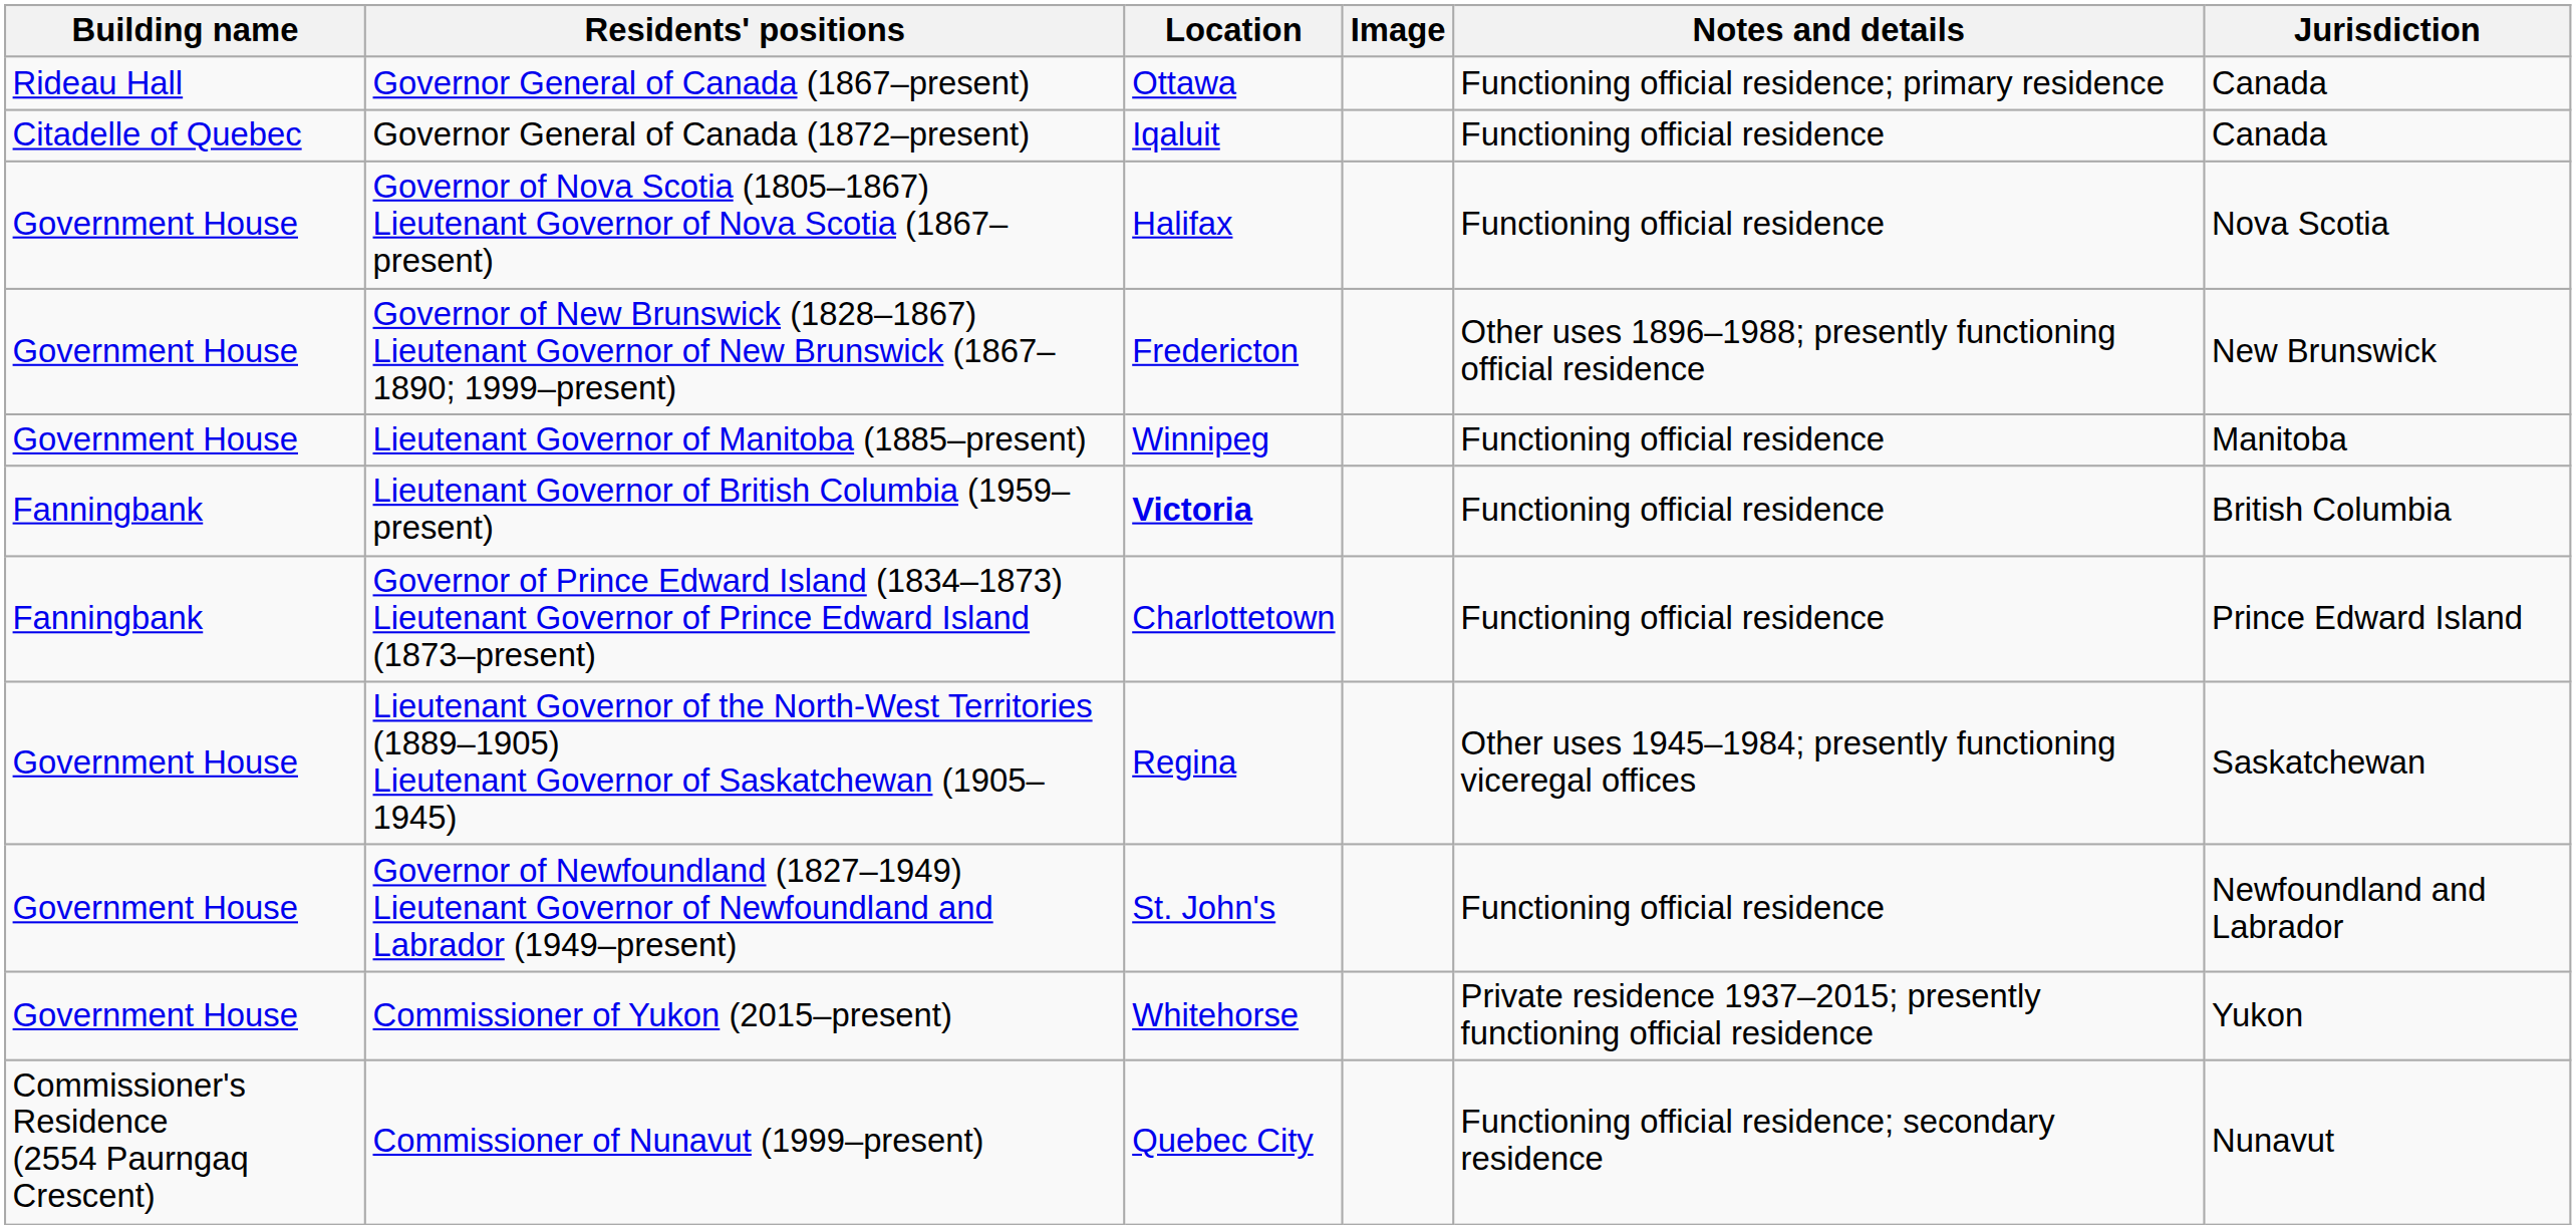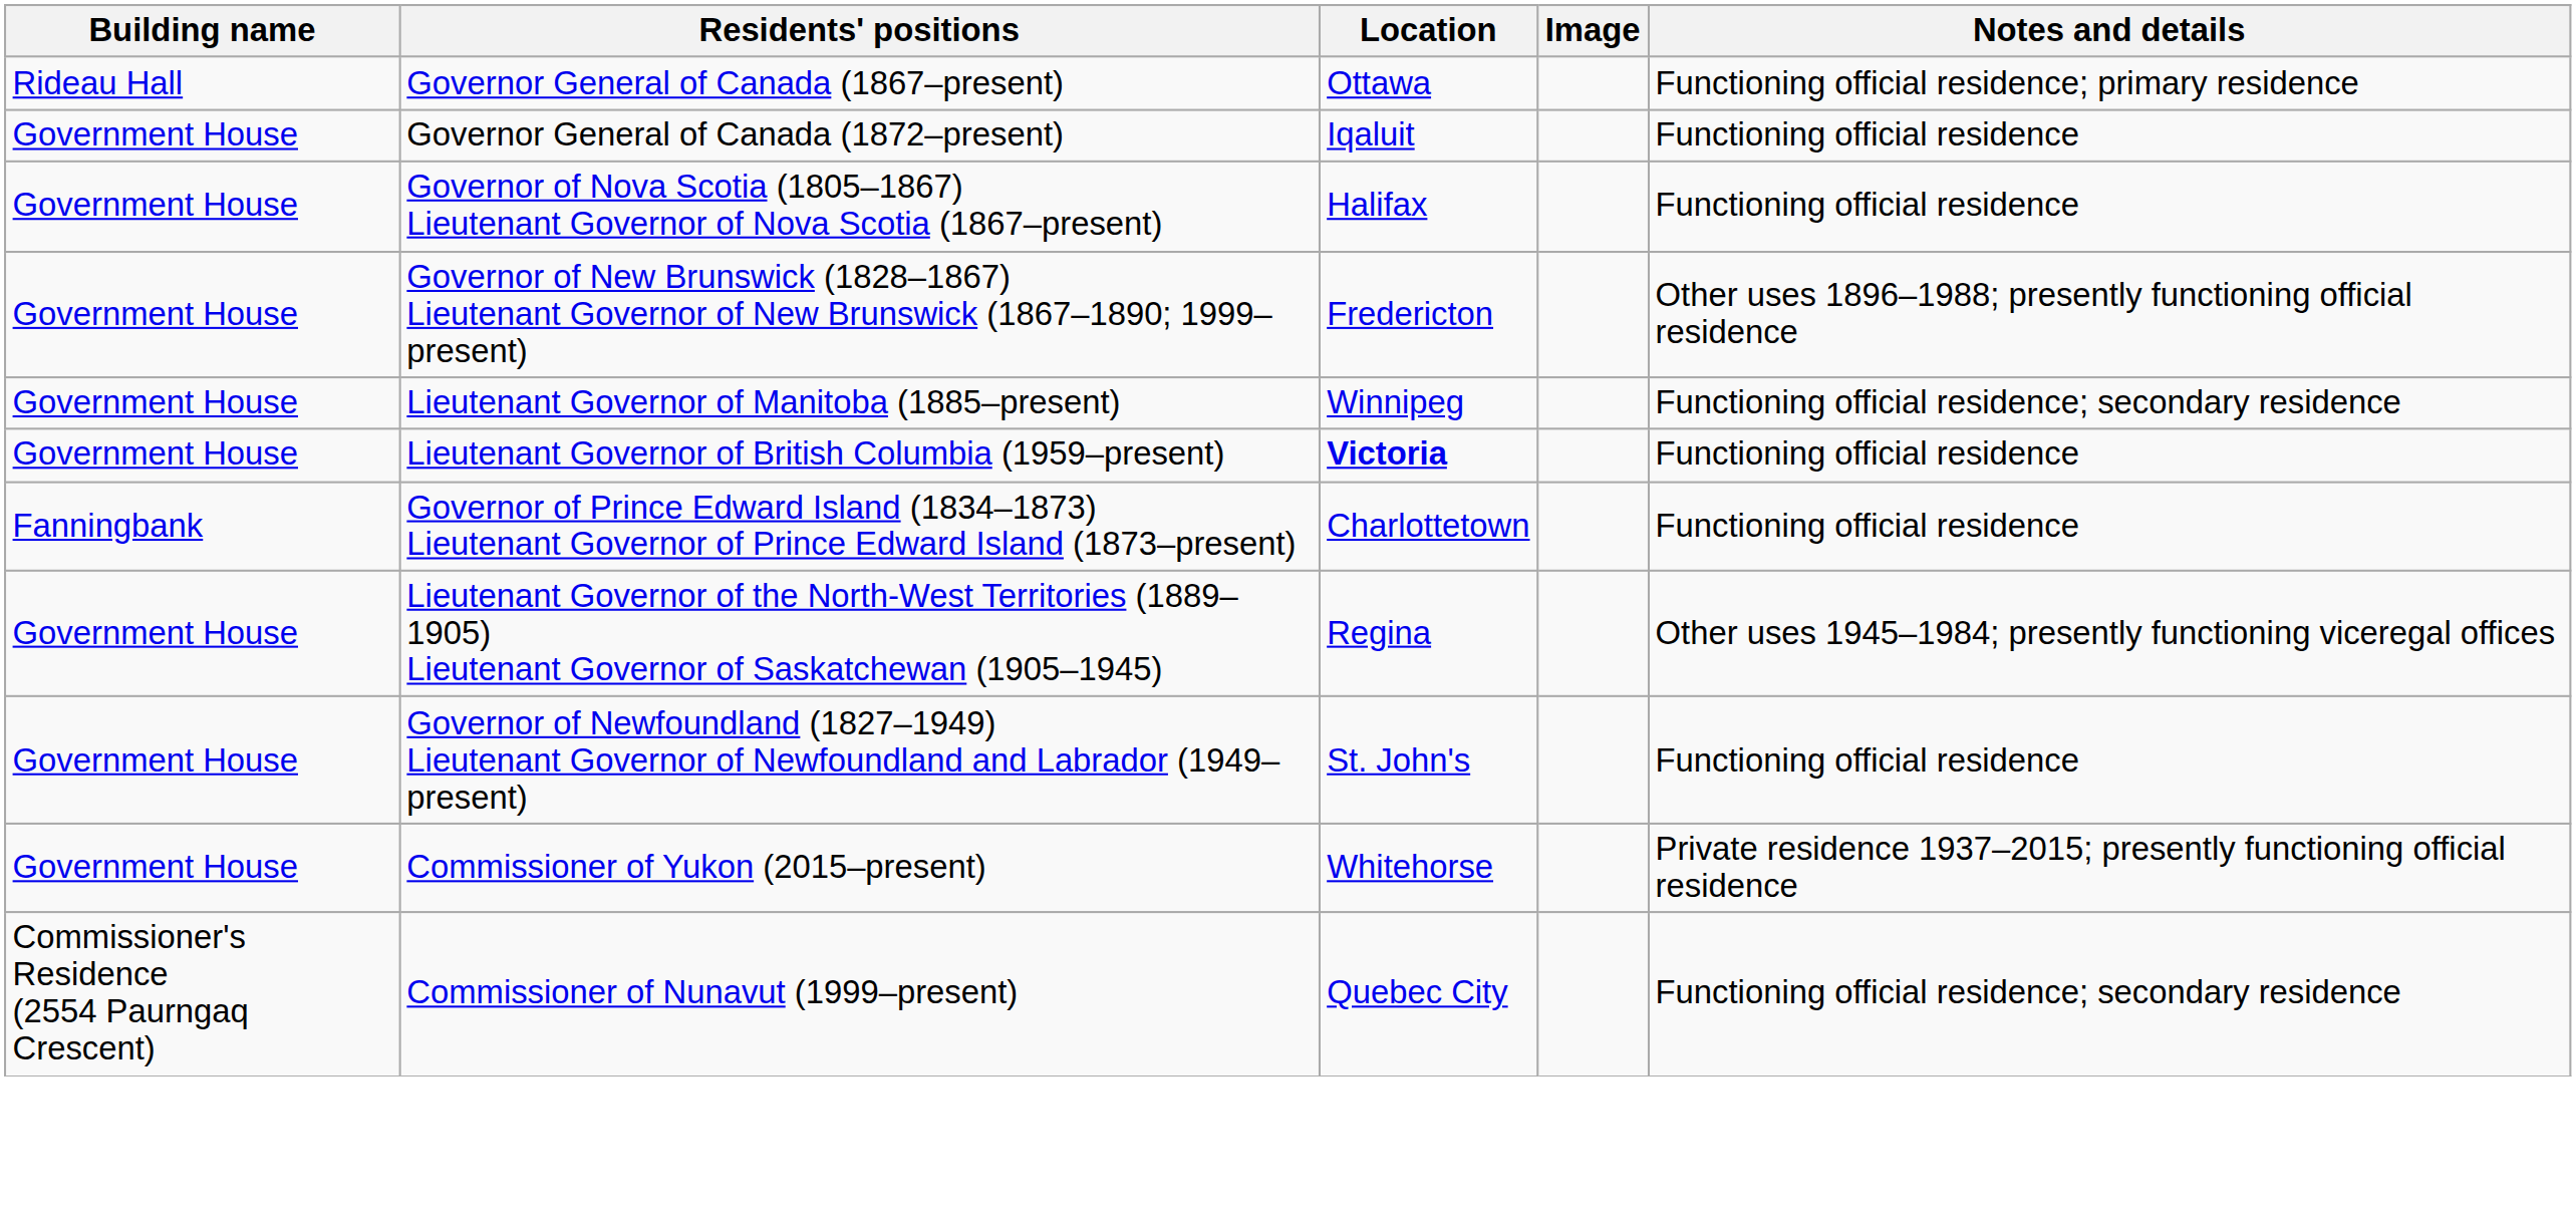- column: Jurisdiction | Canada | Canada | Nova Scotia | New Brunswick | Manitoba | British Columbia | Prince Edward Island | Saskatchewan | Newfoundland and Labrador | Yukon | Nunavut
Governor General of Canada (1872–present) | Building name: Citadelle of Quebec -> Government House
Lieutenant Governor of Manitoba (1885–present) | Notes and details: Functioning official residence -> Functioning official residence; secondary residence
Lieutenant Governor of British Columbia (1959–present) | Building name: Fanningbank -> Government House
